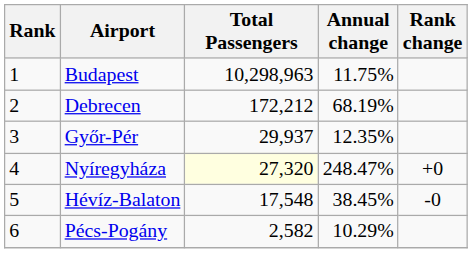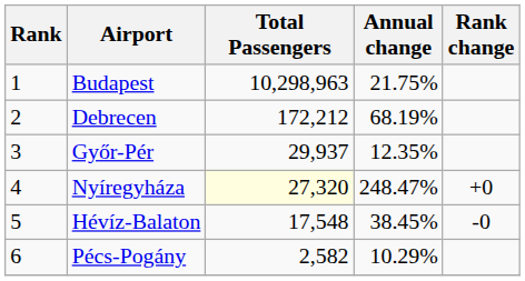Budapest | Annual change: 11.75% -> 21.75%
